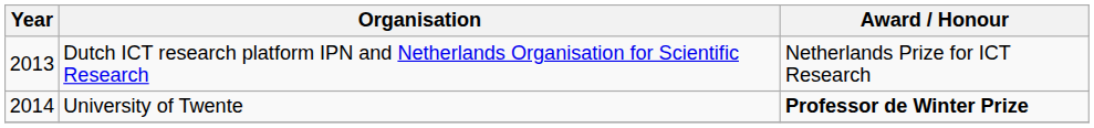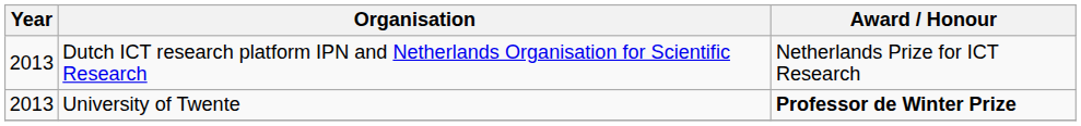University of Twente | Year: 2014 -> 2013
